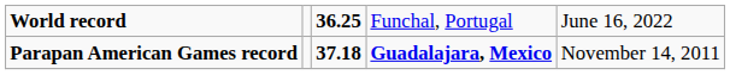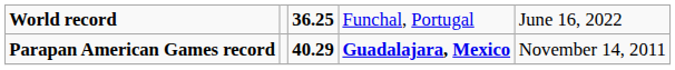Parapan American Games record | column 3: 37.18 -> 40.29
